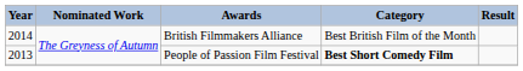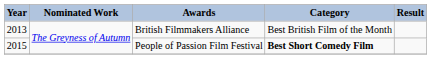British Filmmakers Alliance | Year: 2014 -> 2013
People of Passion Film Festival | Year: 2013 -> 2015
